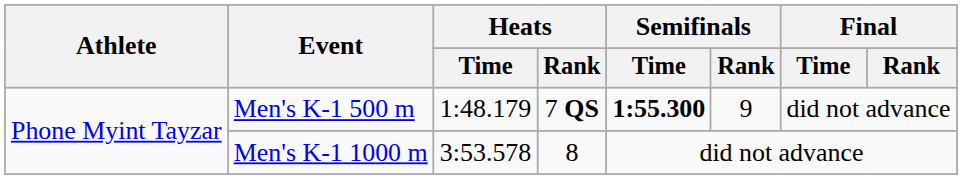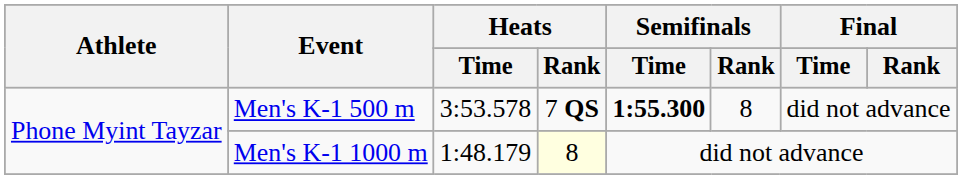Men's K-1 500 m | Heats / Time: 1:48.179 -> 3:53.578
Men's K-1 500 m | Semifinals / Rank: 9 -> 8
Men's K-1 1000 m | Heats / Time: 3:53.578 -> 1:48.179
Men's K-1 1000 m | Heats / Rank: no background -> lightyellow background
